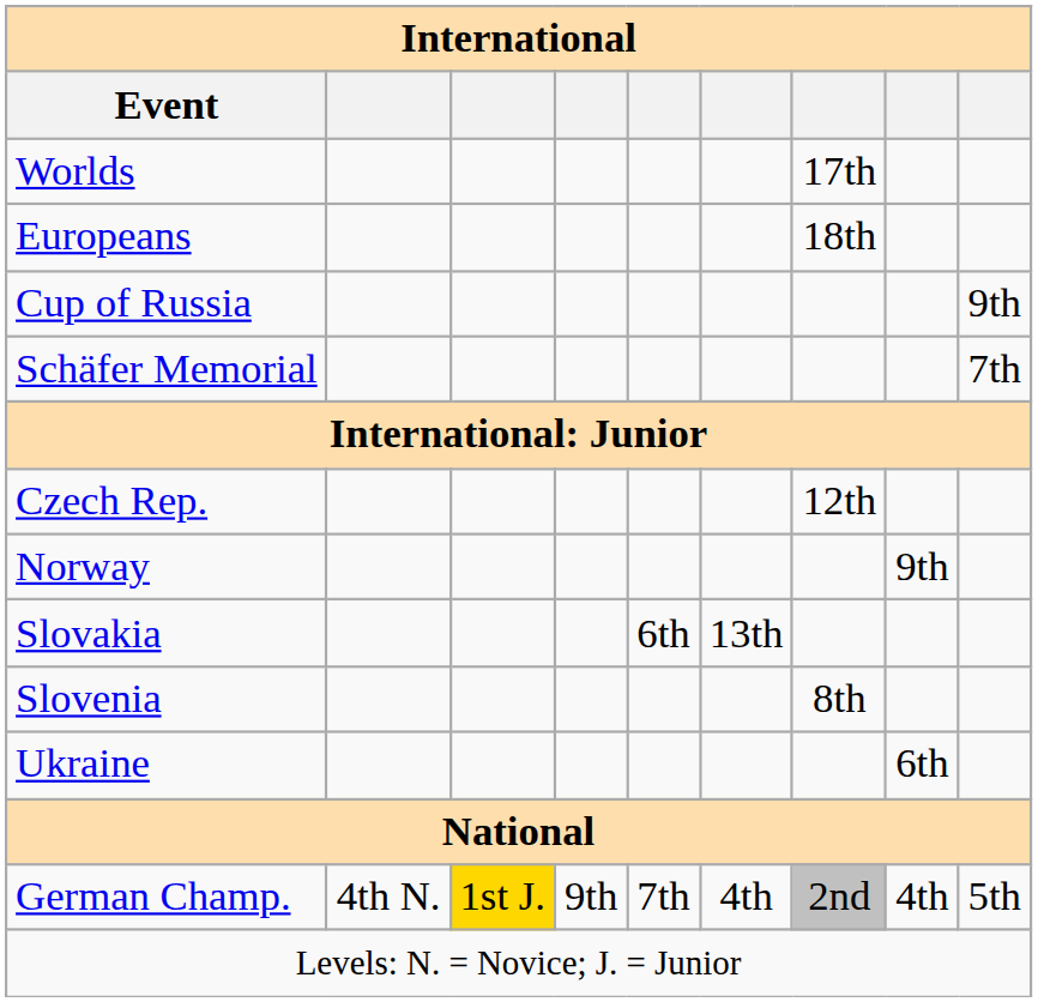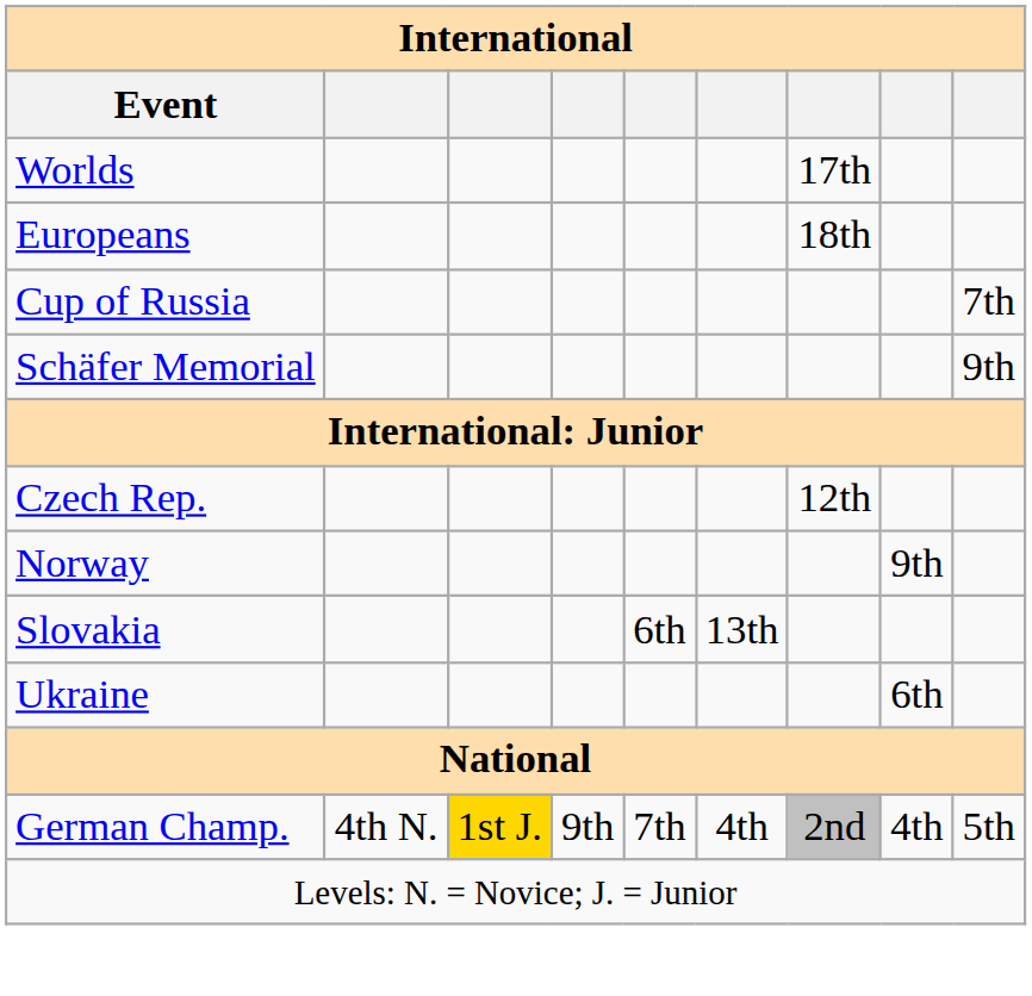Cup of Russia | column 9: 9th -> 7th
Schäfer Memorial | column 9: 7th -> 9th
- row: Slovenia | 8th
